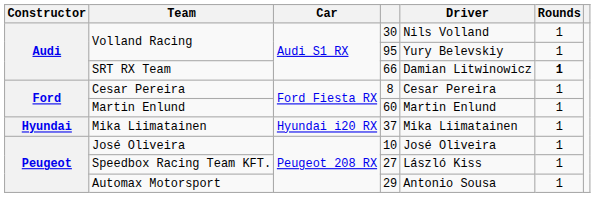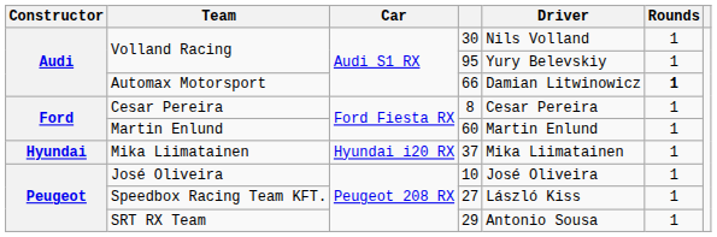66 | Team: SRT RX Team -> Automax Motorsport
29 | Team: Automax Motorsport -> SRT RX Team
